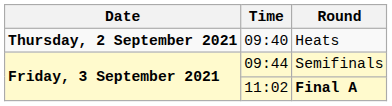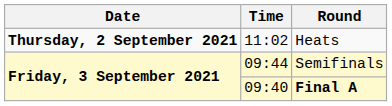Heats | Time: 09:40 -> 11:02
Final A | Time: 11:02 -> 09:40
